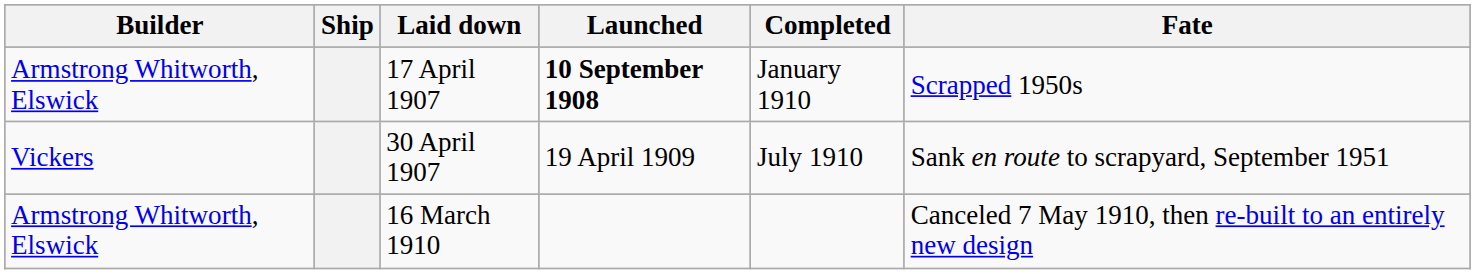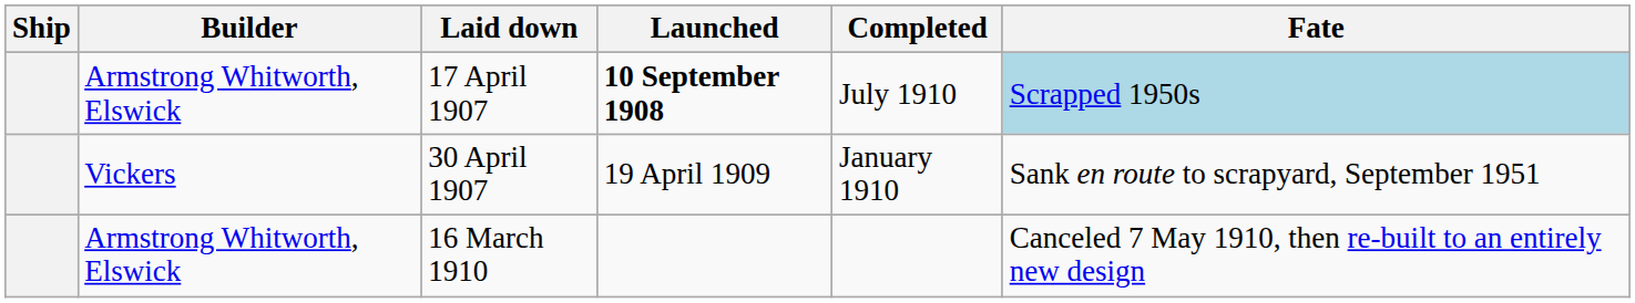columns swapped: Ship <-> Builder
17 April 1907 | Completed: January 1910 -> July 1910
17 April 1907 | Fate: no background -> lightblue background
30 April 1907 | Completed: July 1910 -> January 1910
